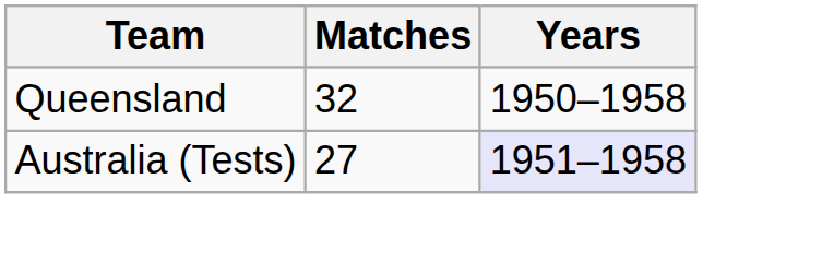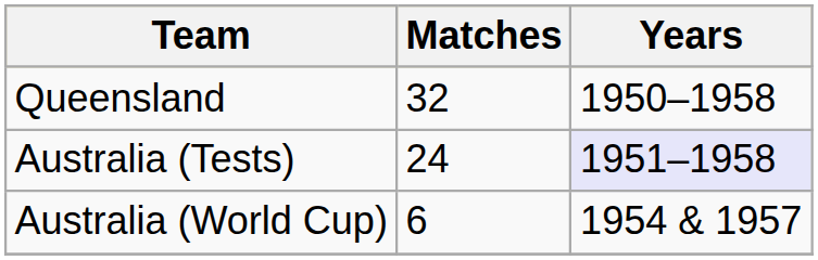Australia (Tests) | Matches: 27 -> 24
+ row: Australia (World Cup) | 6 | 1954 & 1957
